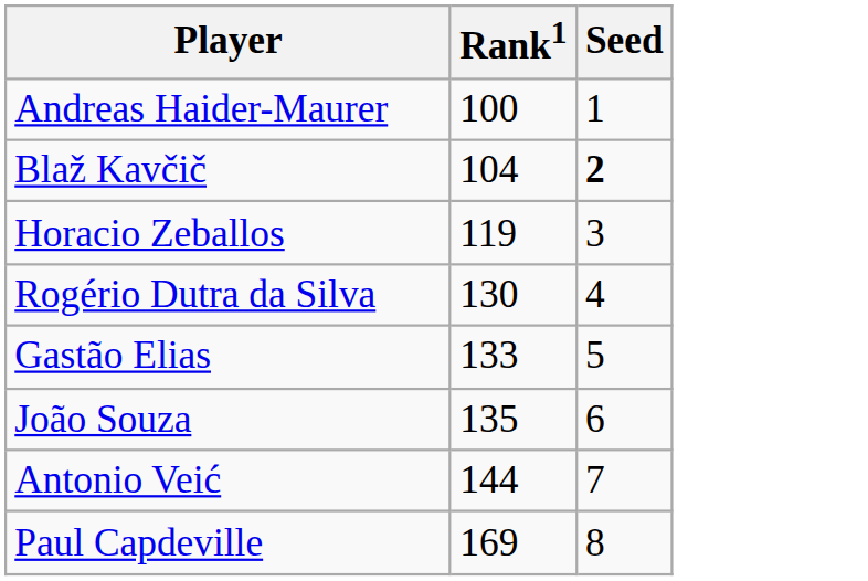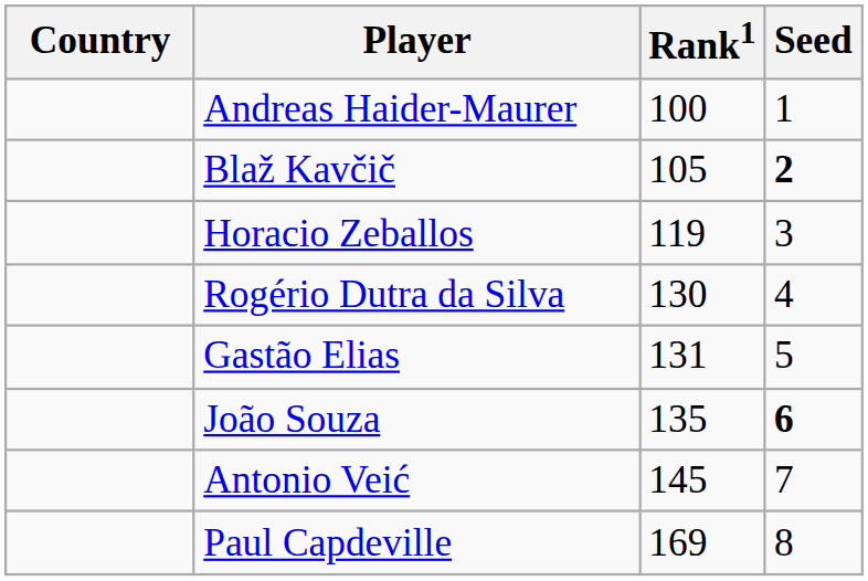+ column: Country
Blaž Kavčič | Rank1: 104 -> 105
Gastão Elias | Rank1: 133 -> 131
João Souza | Seed: normal -> bold
Antonio Veić | Rank1: 144 -> 145
